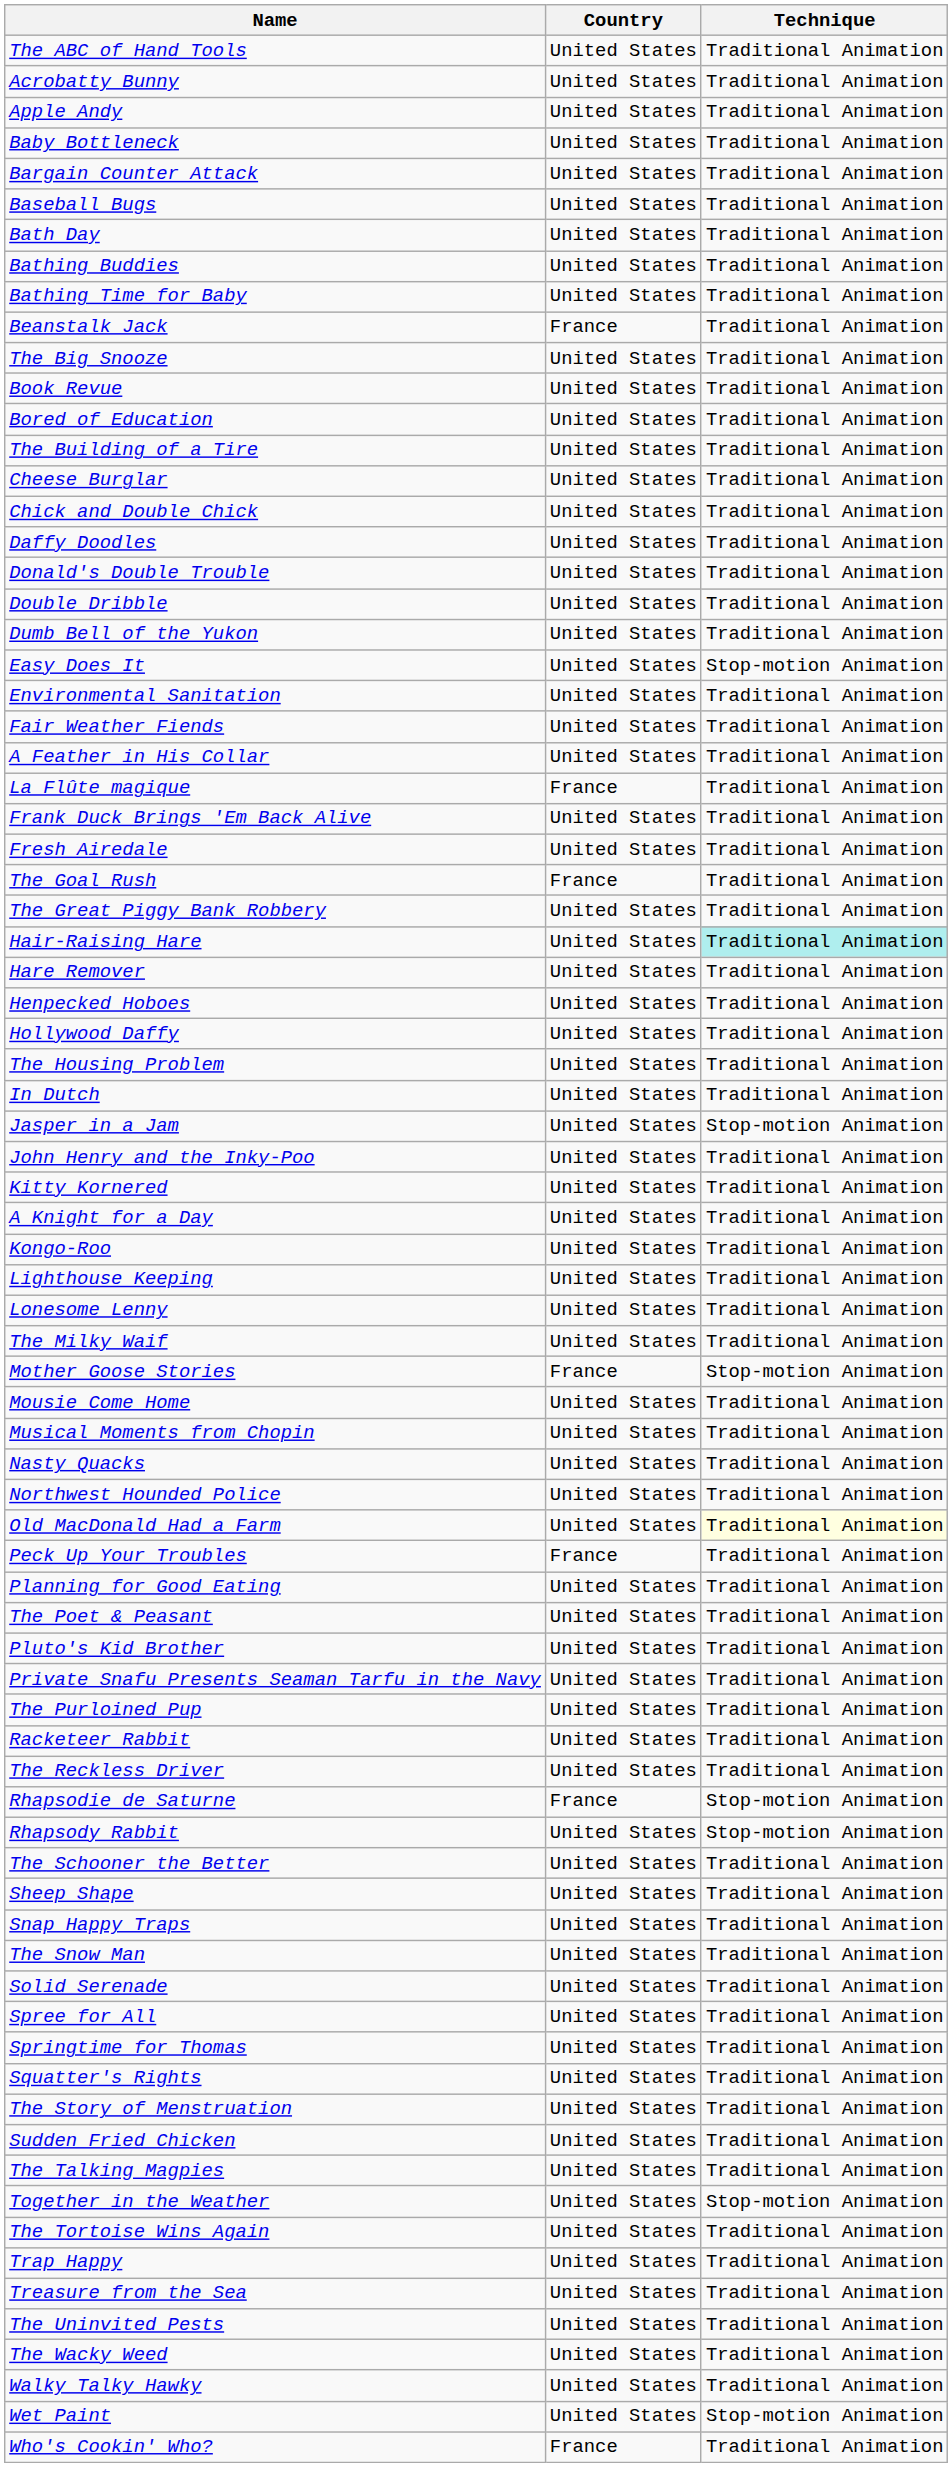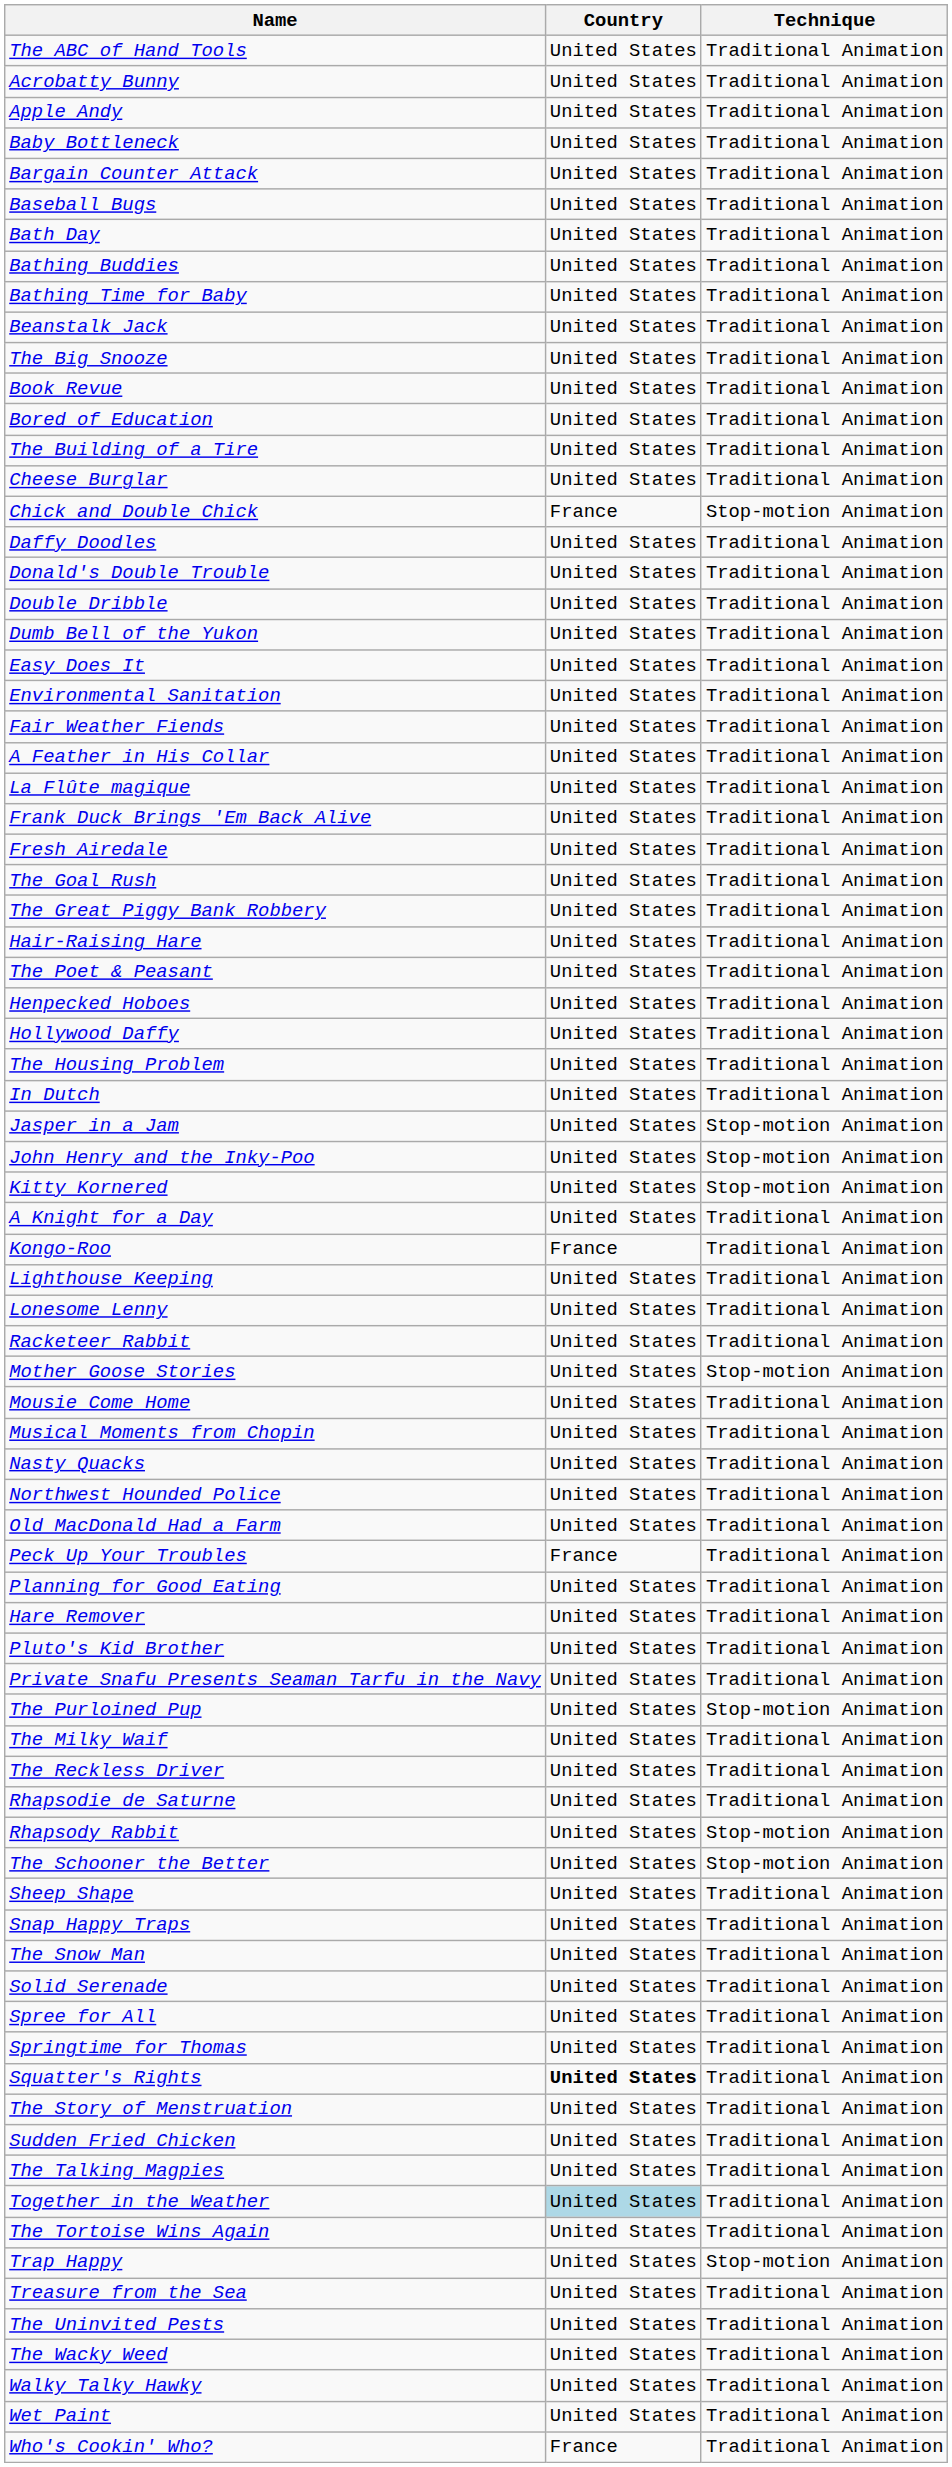Beanstalk Jack | Country: France -> United States
Chick and Double Chick | Country: United States -> France
Chick and Double Chick | Technique: Traditional Animation -> Stop-motion Animation
Easy Does It | Technique: Stop-motion Animation -> Traditional Animation
La Flûte magique | Country: France -> United States
The Goal Rush | Country: France -> United States
Hair-Raising Hare | Technique: paleturquoise background -> no background
rows swapped: Hare Remover <-> The Poet & Peasant
John Henry and the Inky-Poo | Technique: Traditional Animation -> Stop-motion Animation
Kitty Kornered | Technique: Traditional Animation -> Stop-motion Animation
Kongo-Roo | Country: United States -> France
rows swapped: The Milky Waif <-> Racketeer Rabbit
Mother Goose Stories | Country: France -> United States
Old MacDonald Had a Farm | Technique: lightyellow background -> no background
The Purloined Pup | Technique: Traditional Animation -> Stop-motion Animation
Rhapsodie de Saturne | Country: France -> United States
Rhapsodie de Saturne | Technique: Stop-motion Animation -> Traditional Animation
The Schooner the Better | Technique: Traditional Animation -> Stop-motion Animation
Squatter's Rights | Country: normal -> bold
Together in the Weather | Country: no background -> lightblue background
Together in the Weather | Technique: Stop-motion Animation -> Traditional Animation
Trap Happy | Technique: Traditional Animation -> Stop-motion Animation
Wet Paint | Technique: Stop-motion Animation -> Traditional Animation
